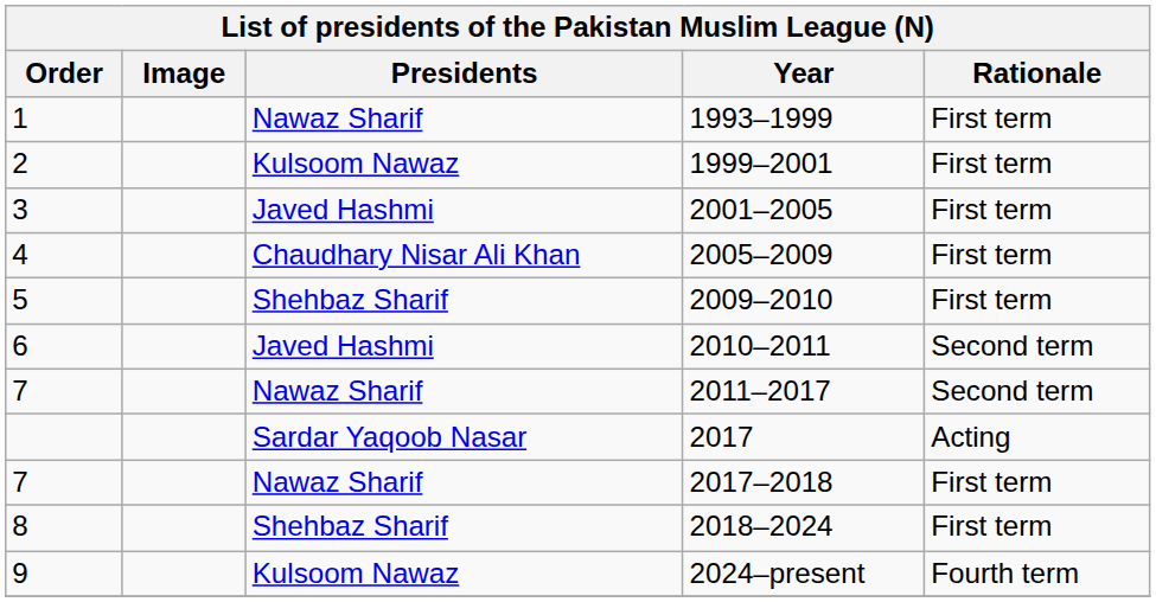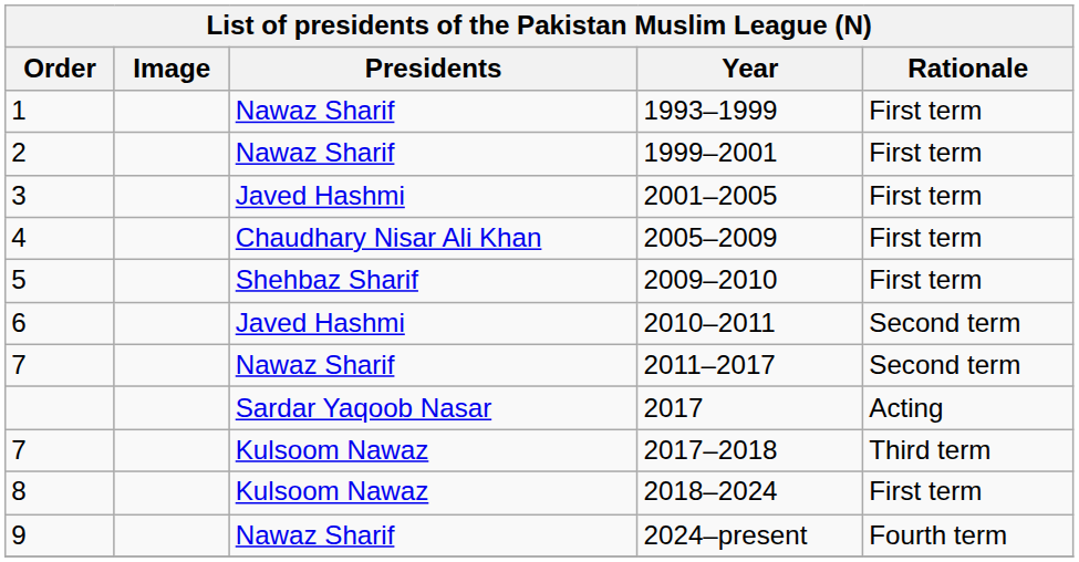1999–2001 | Presidents: Kulsoom Nawaz -> Nawaz Sharif
2017–2018 | Presidents: Nawaz Sharif -> Kulsoom Nawaz
2017–2018 | Rationale: First term -> Third term
2018–2024 | Presidents: Shehbaz Sharif -> Kulsoom Nawaz
2024–present | Presidents: Kulsoom Nawaz -> Nawaz Sharif
